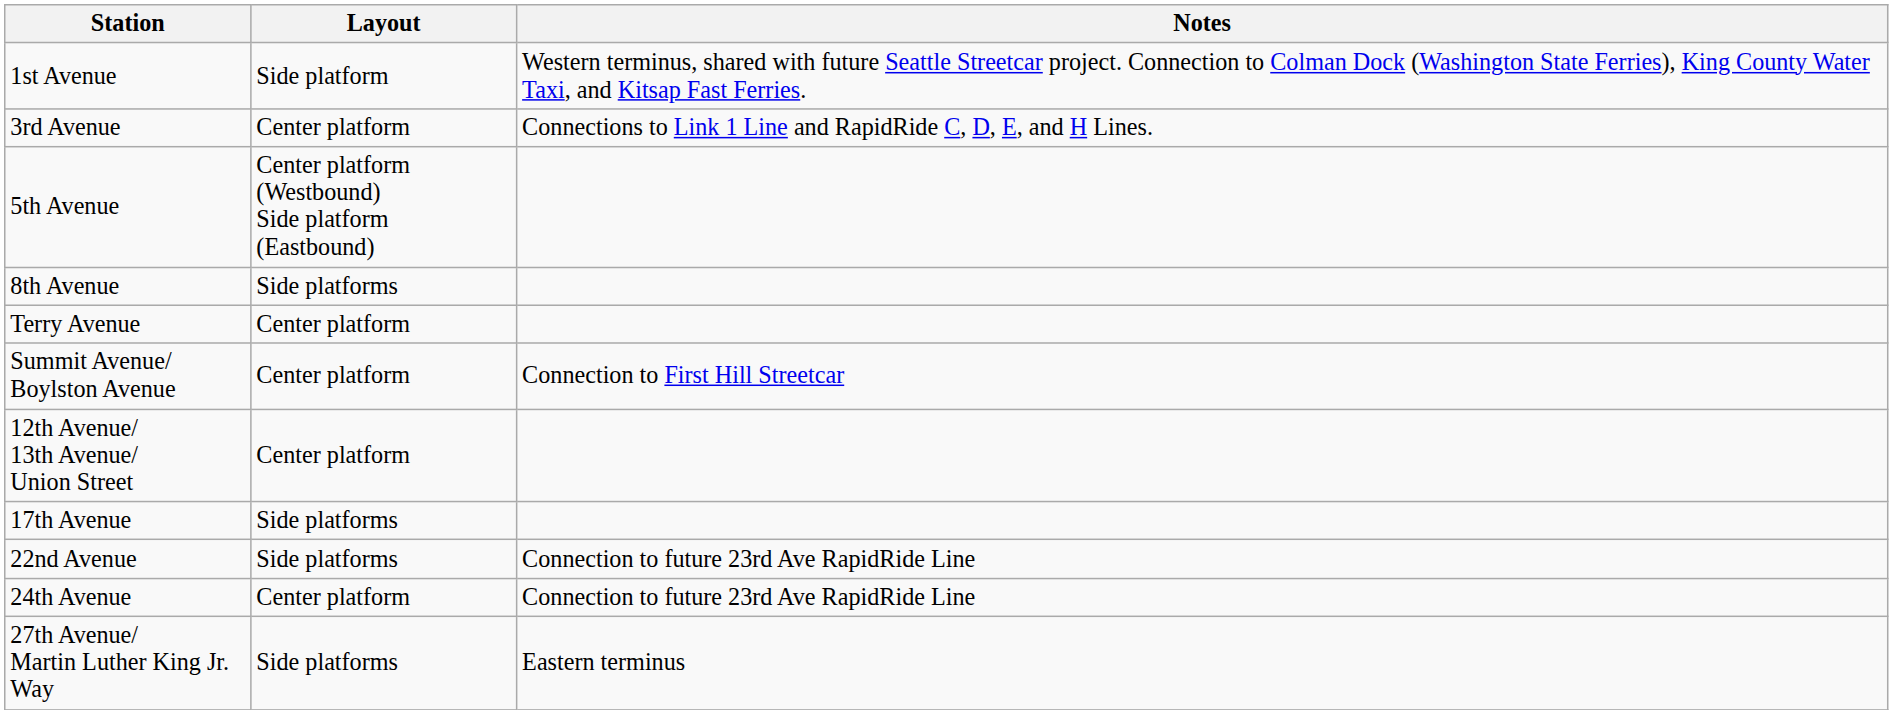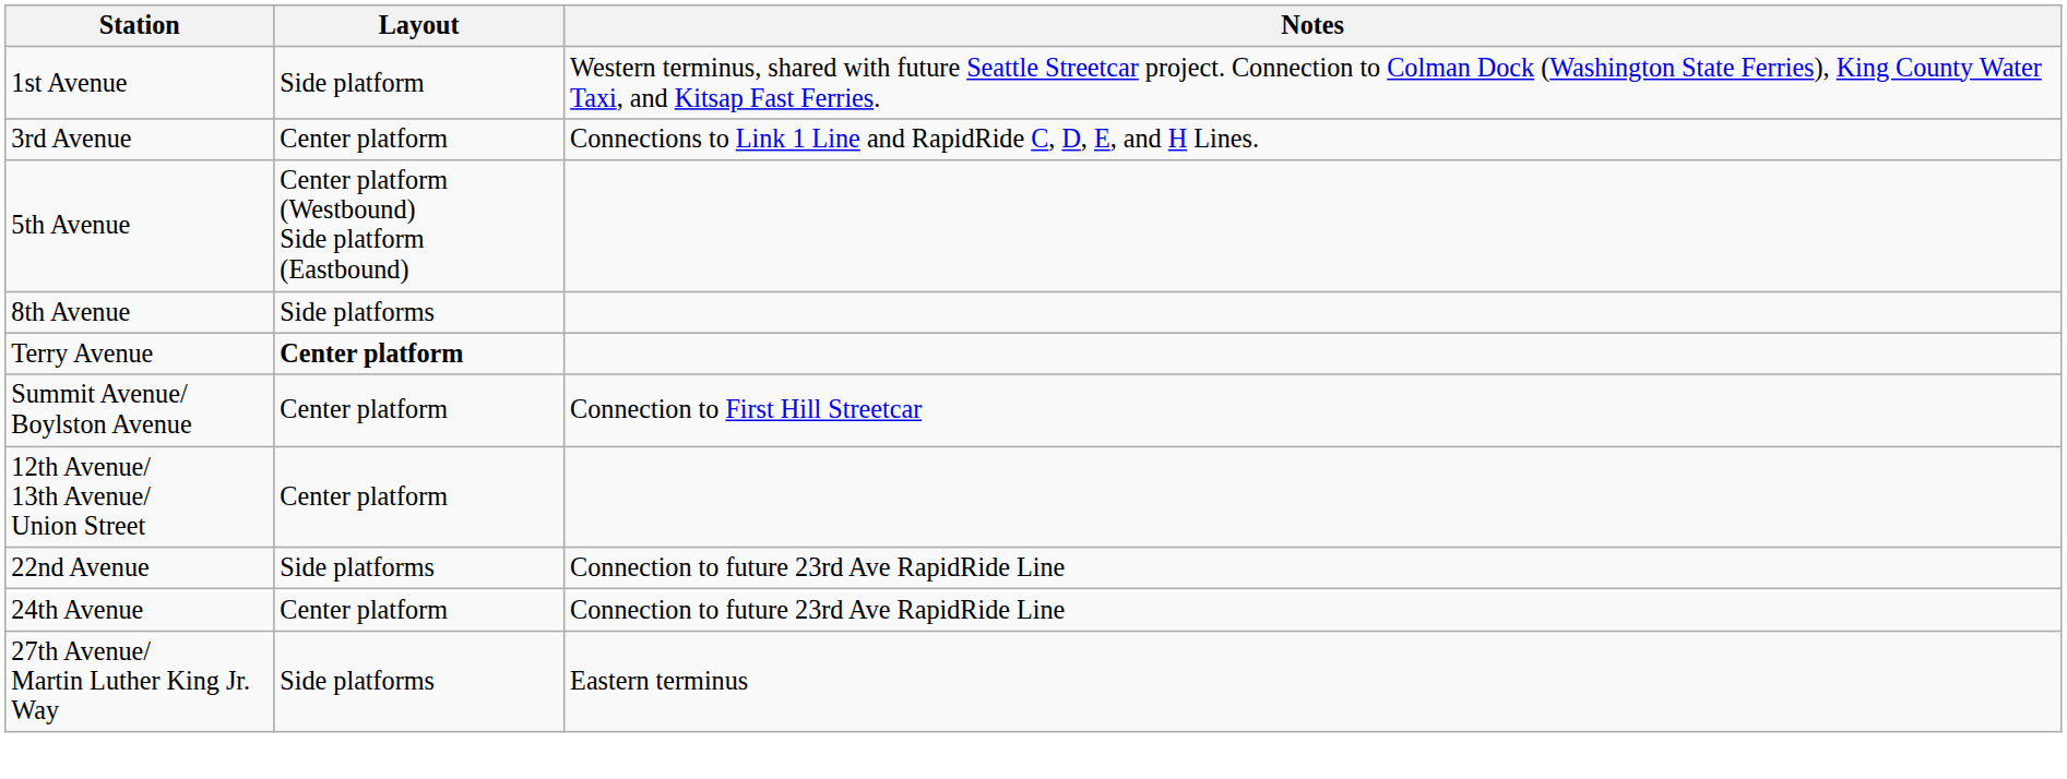Terry Avenue | Layout: normal -> bold
- row: 17th Avenue | Side platforms
